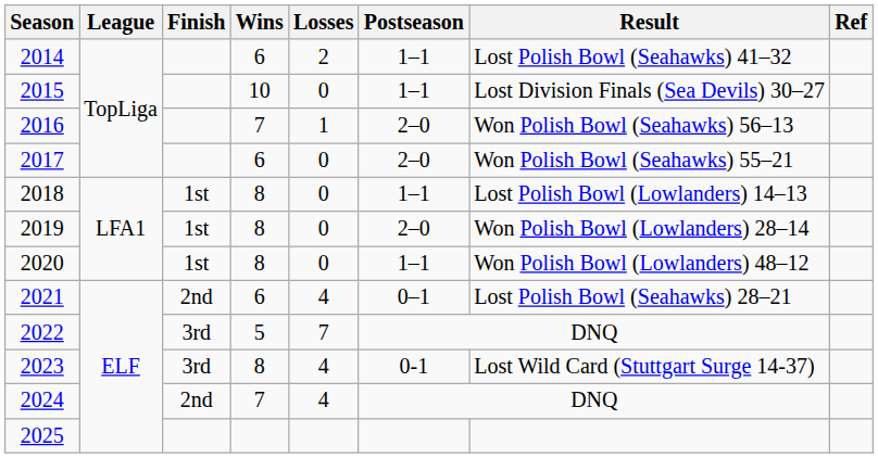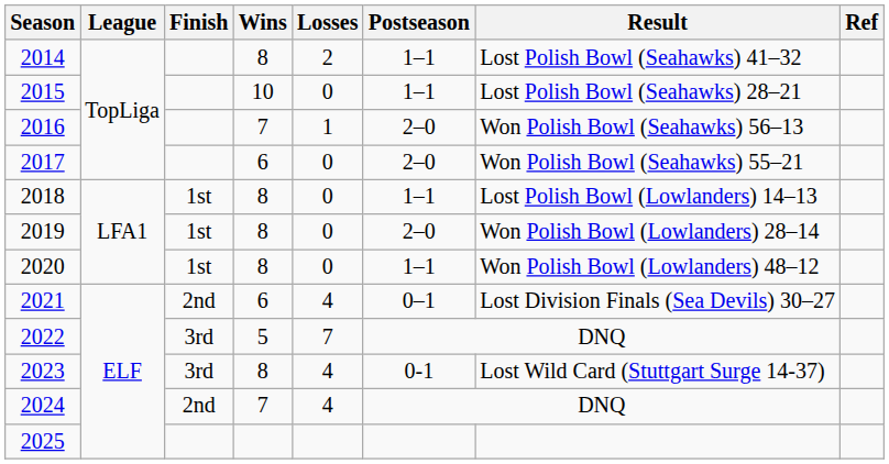2014 | Wins: 6 -> 8
2015 | Result: Lost Division Finals (Sea Devils) 30–27 -> Lost Polish Bowl (Seahawks) 28–21
2021 | Result: Lost Polish Bowl (Seahawks) 28–21 -> Lost Division Finals (Sea Devils) 30–27
